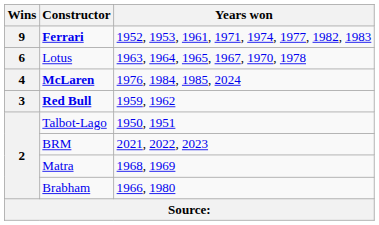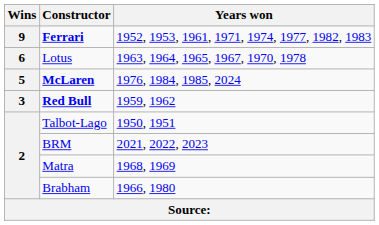McLaren | Wins: 4 -> 5
